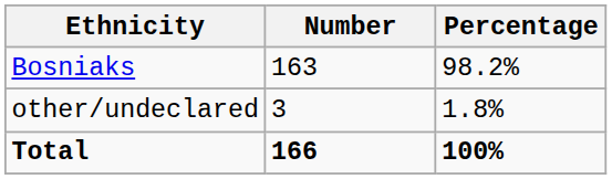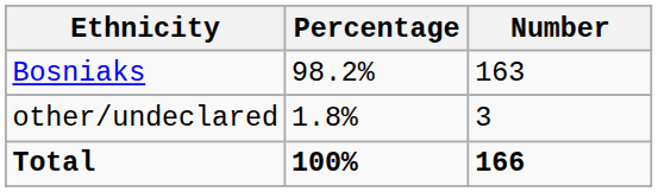columns swapped: Number <-> Percentage
